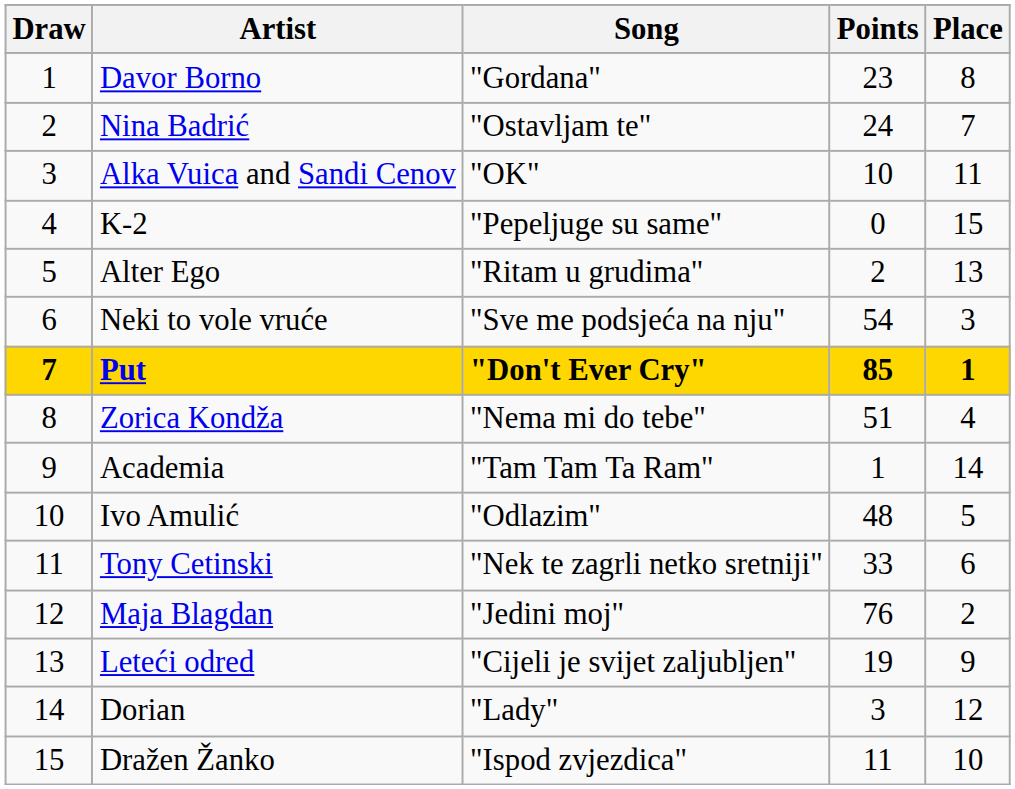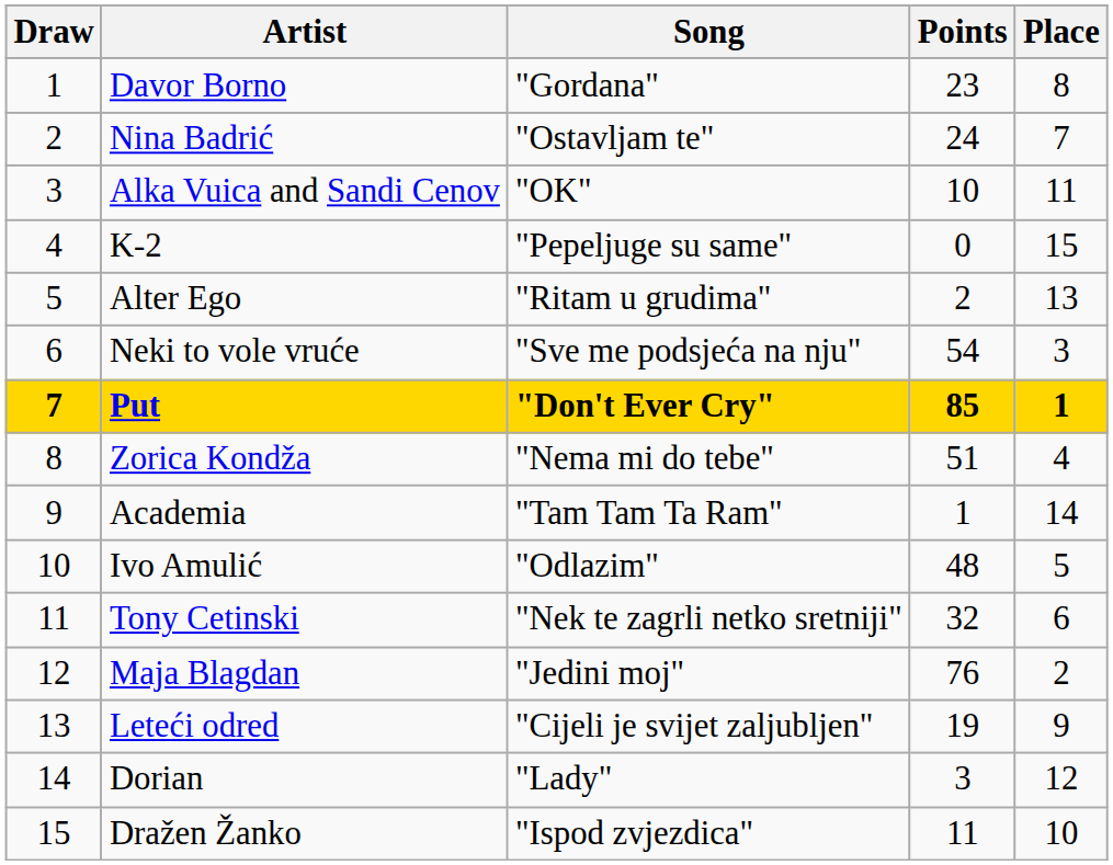Tony Cetinski | Points: 33 -> 32
